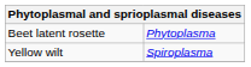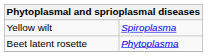rows swapped: Beet latent rosette <-> Yellow wilt
